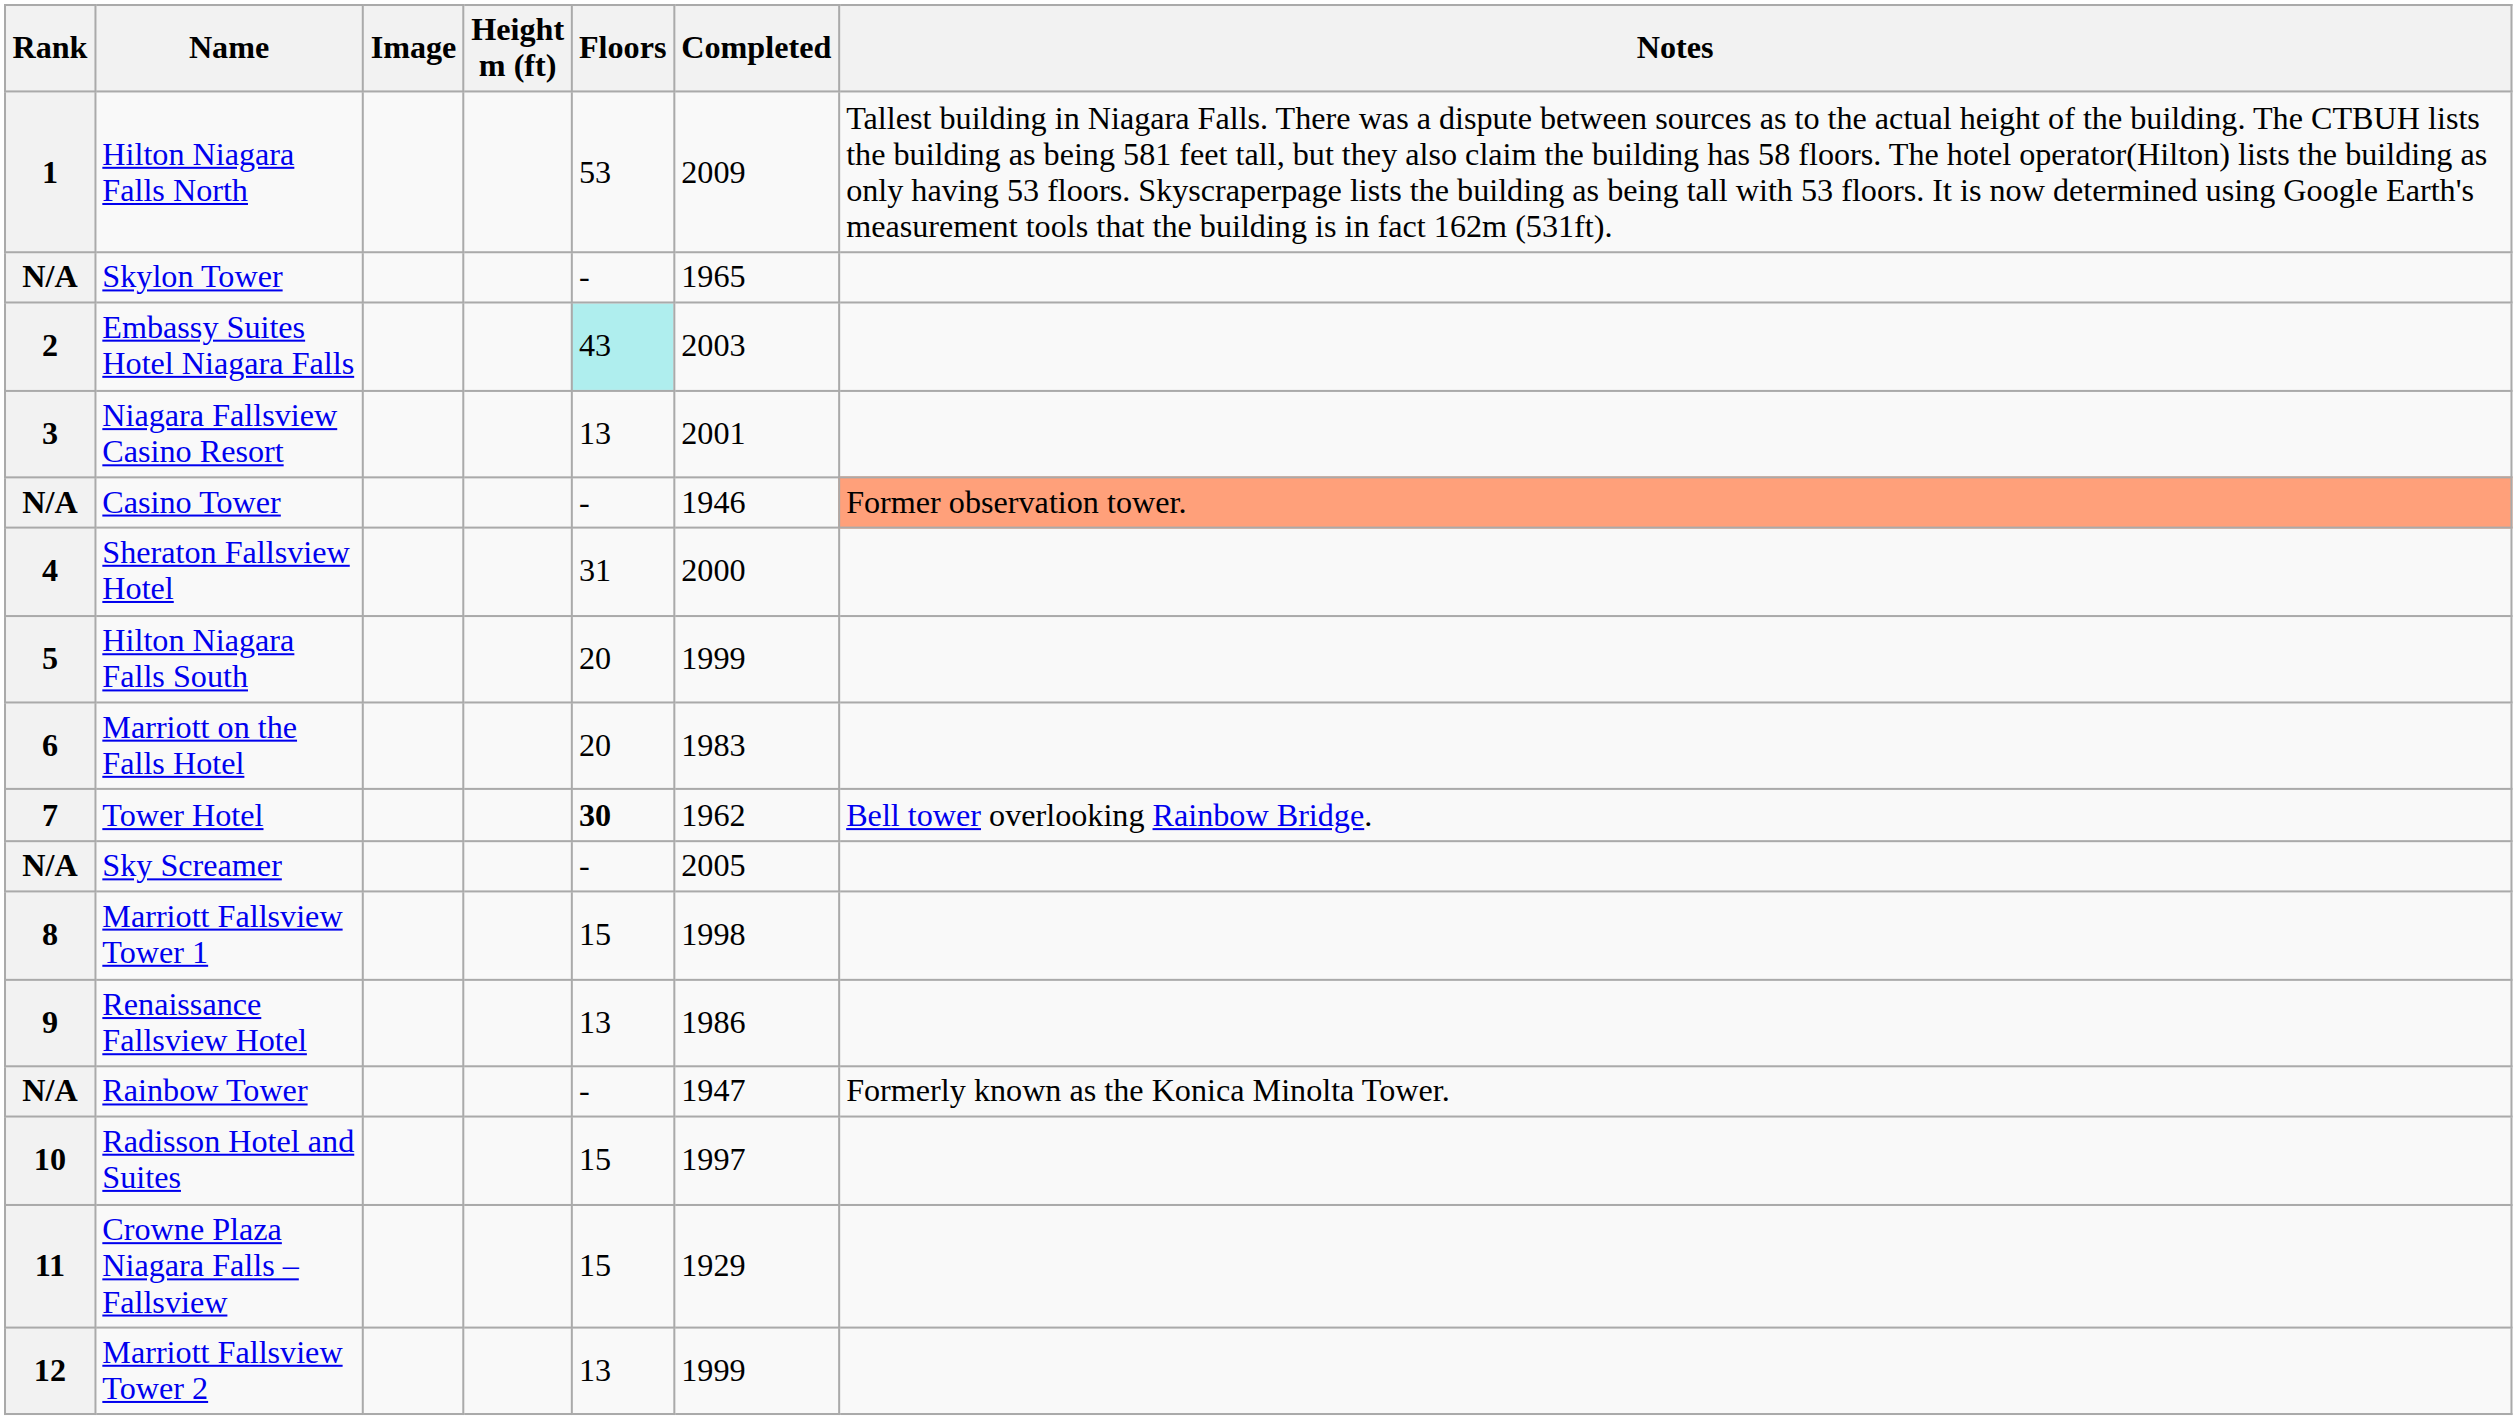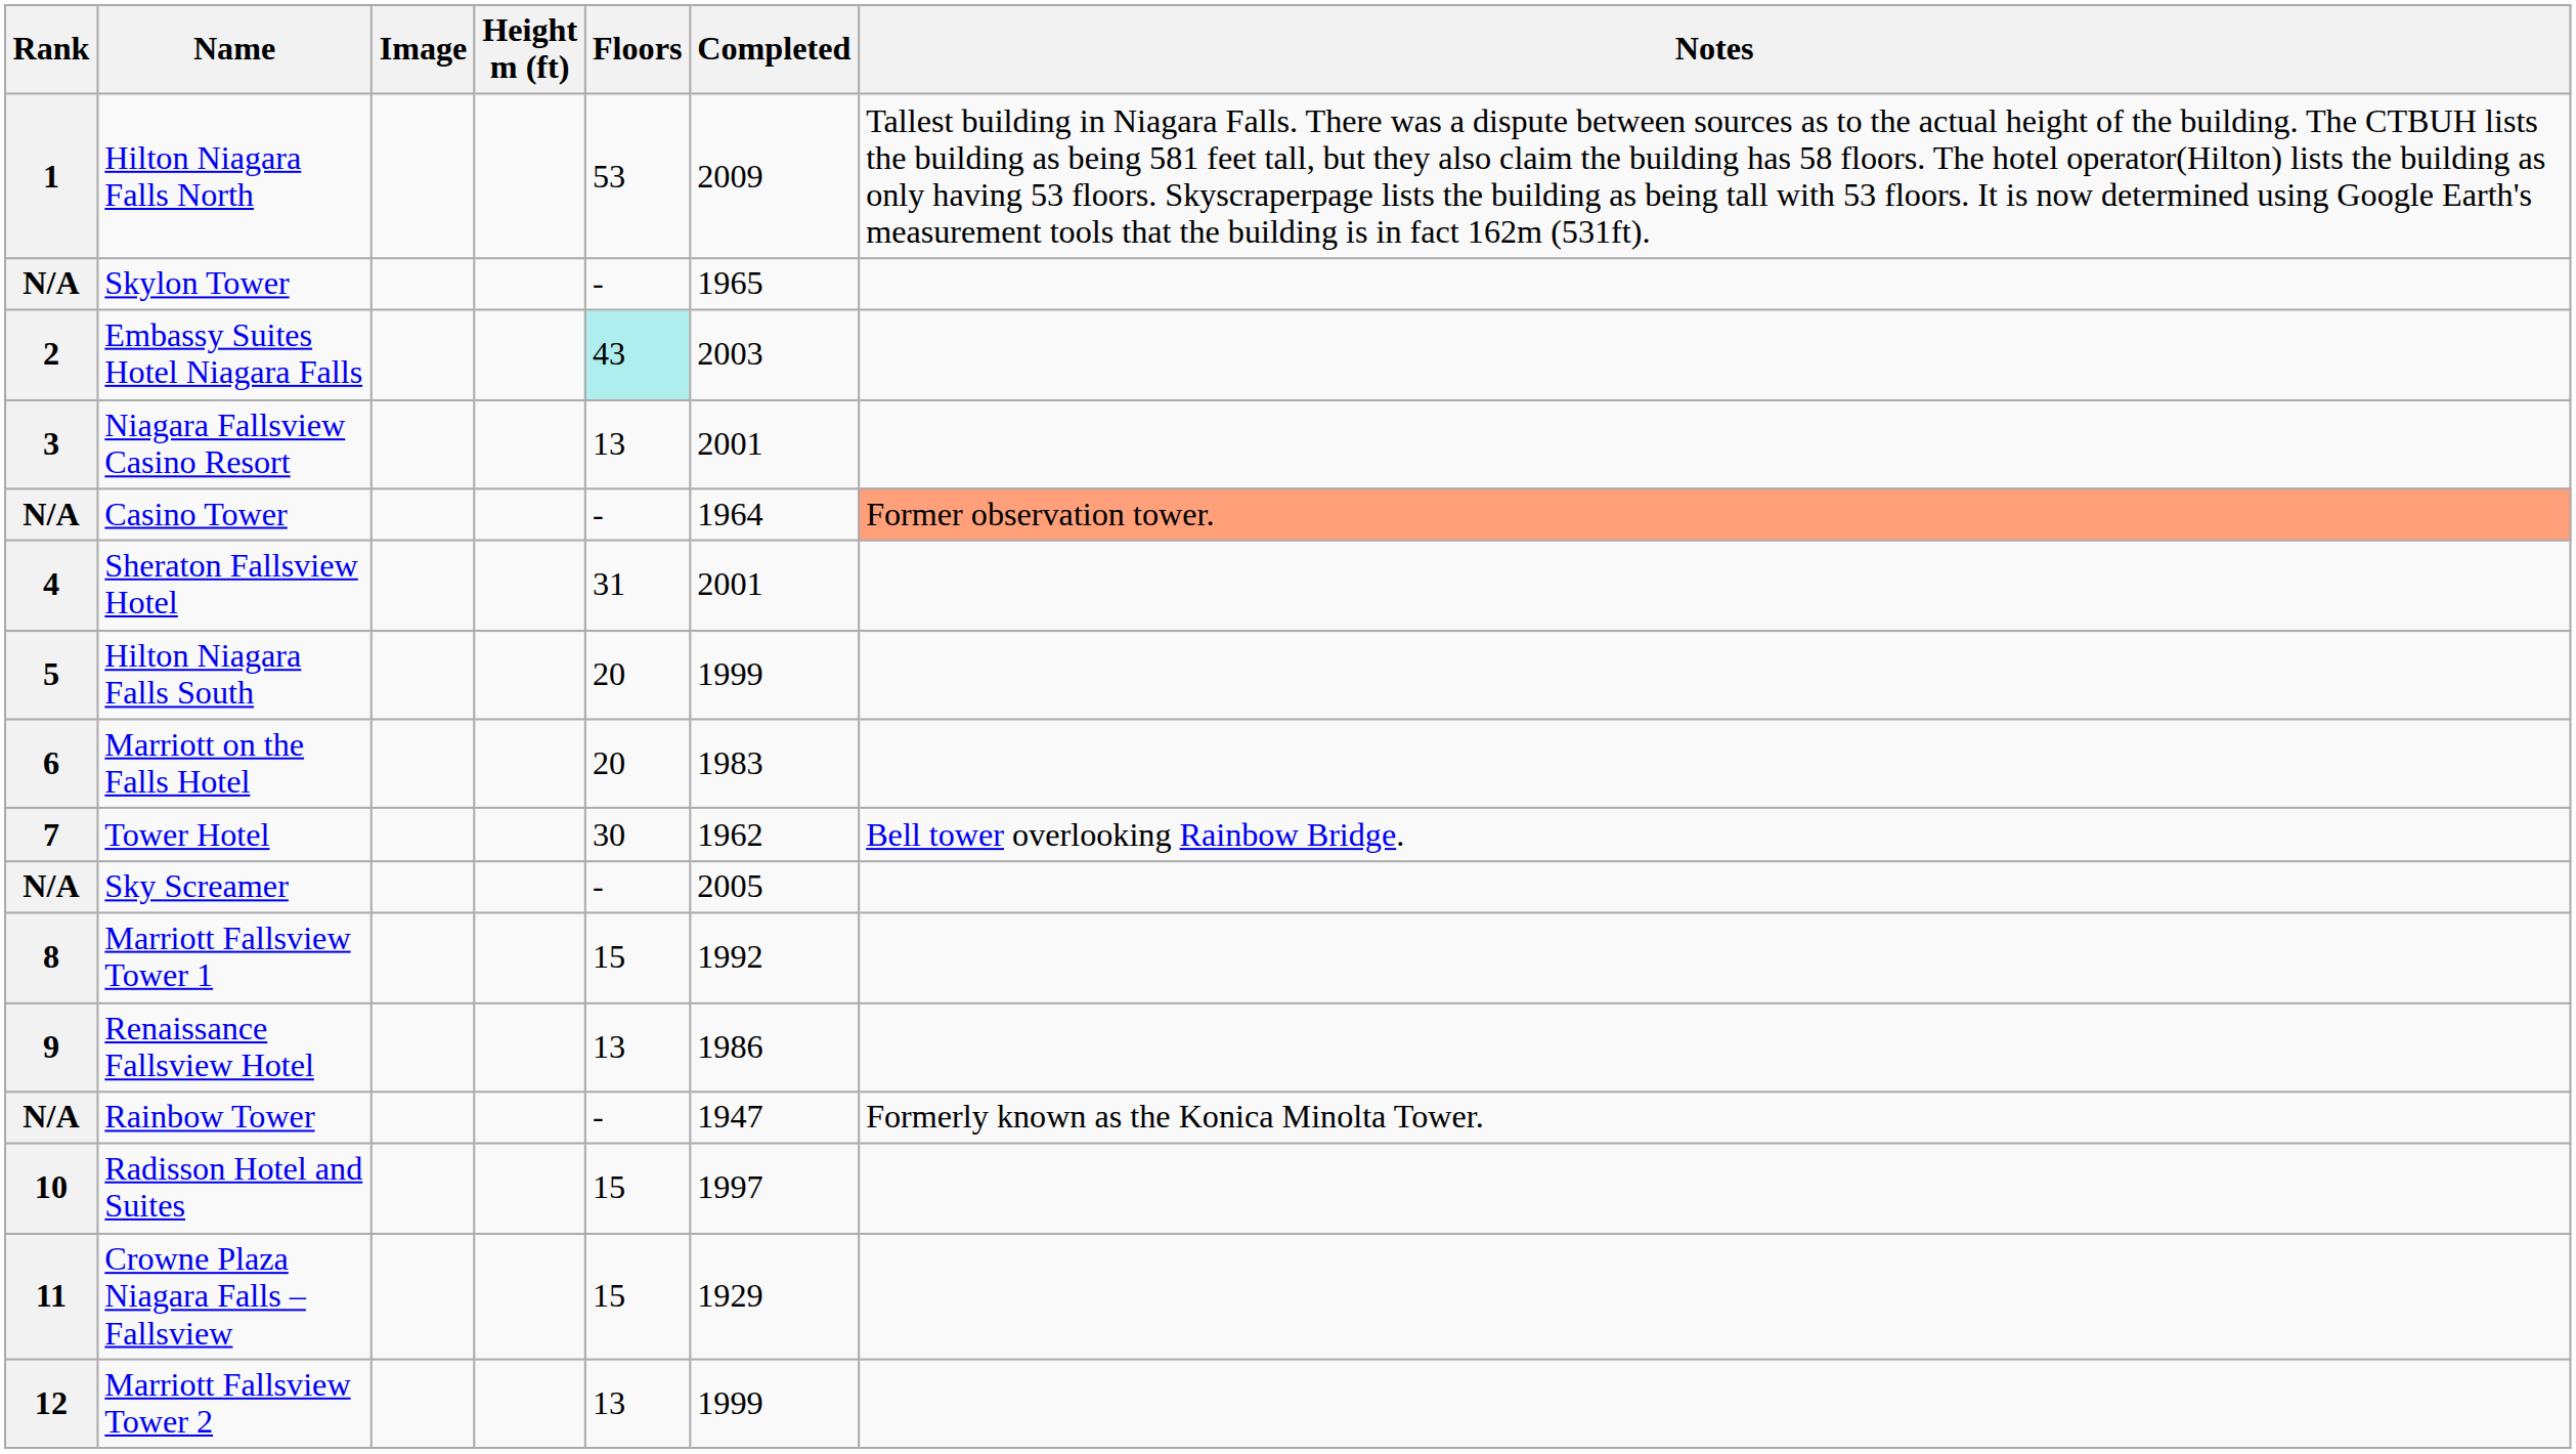Casino Tower | Completed: 1946 -> 1964
Sheraton Fallsview Hotel | Completed: 2000 -> 2001
Tower Hotel | Floors: bold -> normal
Marriott Fallsview Tower 1 | Completed: 1998 -> 1992
